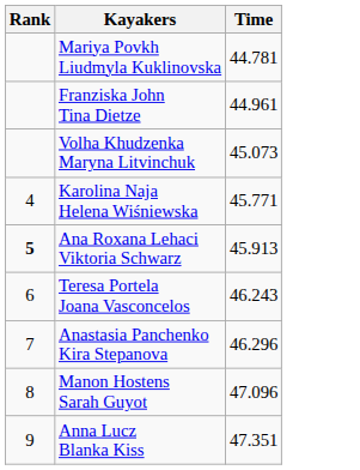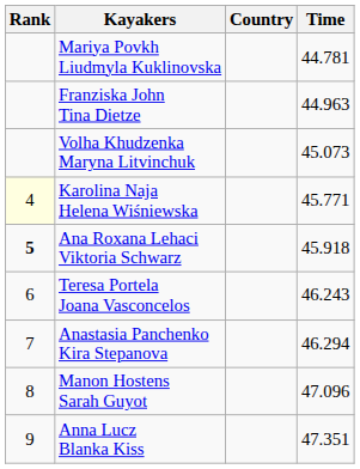+ column: Country
Franziska John Tina Dietze | Time: 44.961 -> 44.963
Karolina Naja Helena Wiśniewska | Rank: no background -> lightyellow background
Ana Roxana Lehaci Viktoria Schwarz | Time: 45.913 -> 45.918
Anastasia Panchenko Kira Stepanova | Time: 46.296 -> 46.294
